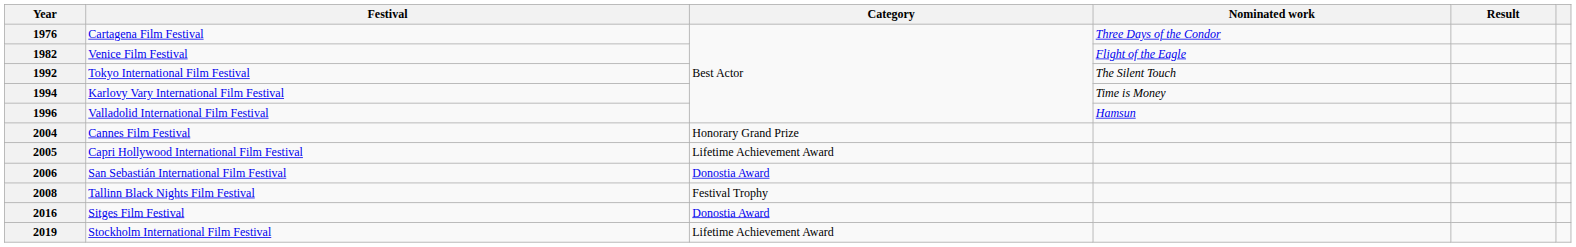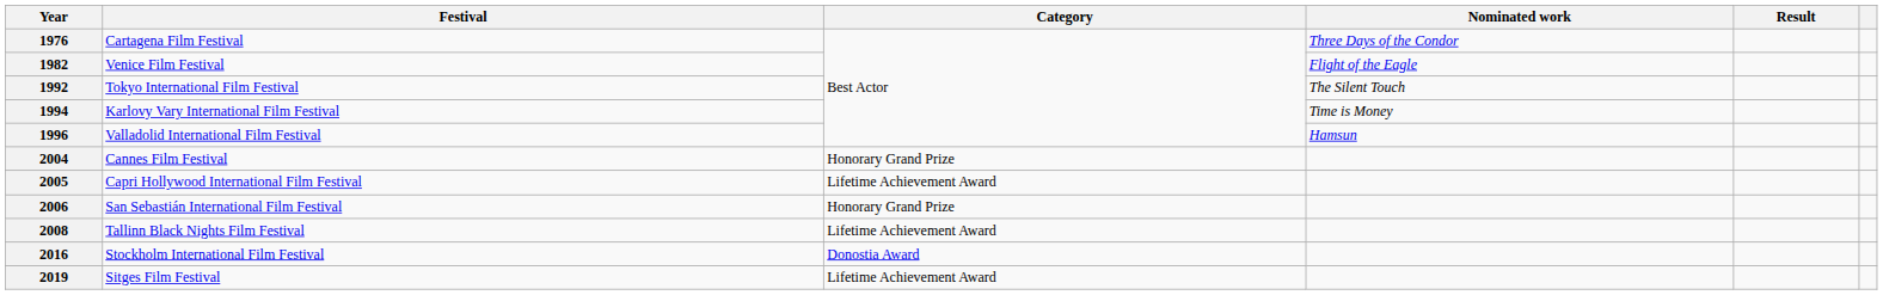2006 | Category: Donostia Award -> Honorary Grand Prize
2008 | Category: Festival Trophy -> Lifetime Achievement Award
2016 | Festival: Sitges Film Festival -> Stockholm International Film Festival
2019 | Festival: Stockholm International Film Festival -> Sitges Film Festival
